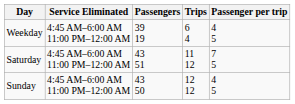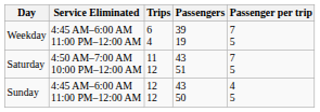columns swapped: Trips <-> Passengers
Weekday | Passenger per trip: 4 5 -> 7 5
Saturday | Service Eliminated: 4:45 AM–6:00 AM 11:00 PM–12:00 AM -> 4:50 AM–7:00 AM 10:00 PM–12:00 AM
